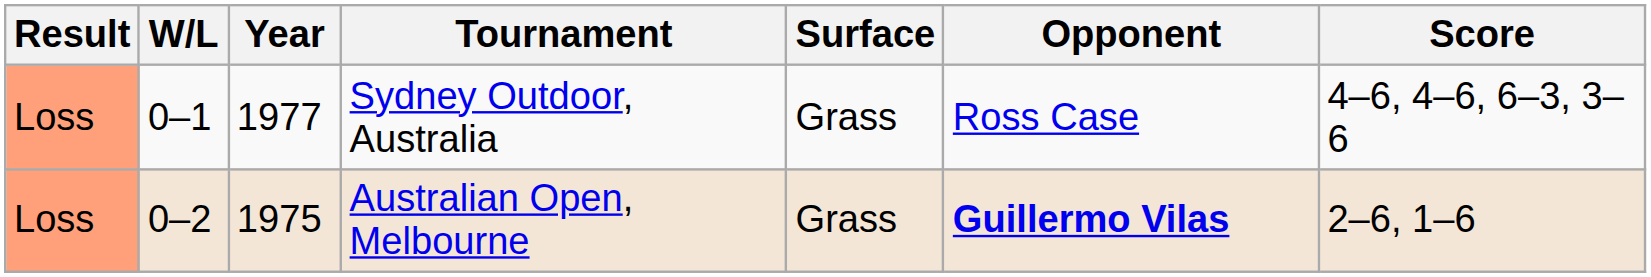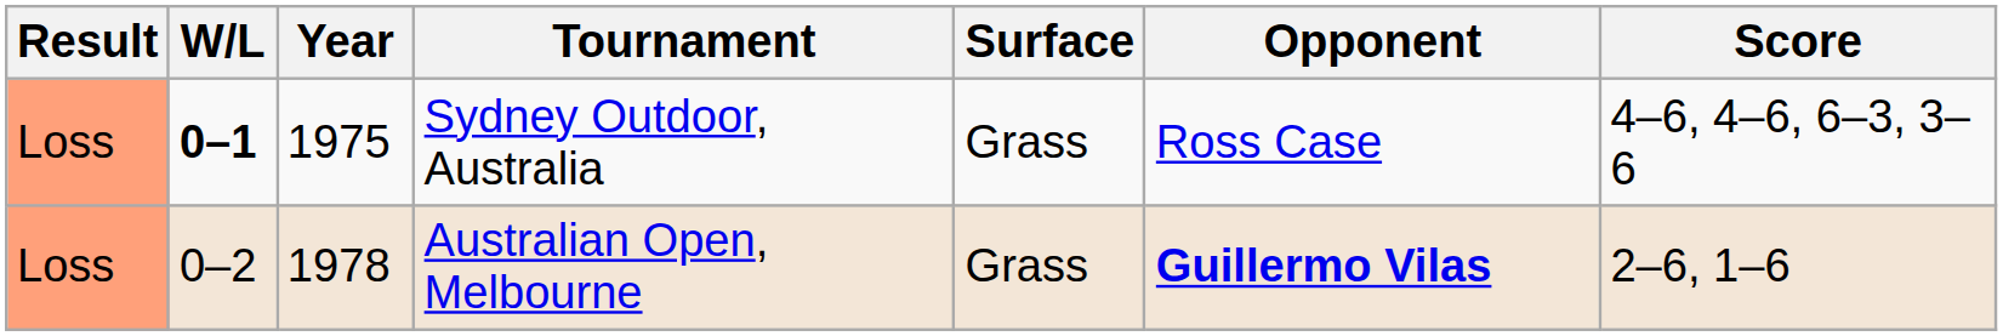Sydney Outdoor, Australia | W/L: normal -> bold
Sydney Outdoor, Australia | Year: 1977 -> 1975
Australian Open, Melbourne | Year: 1975 -> 1978
